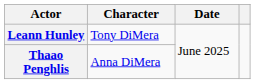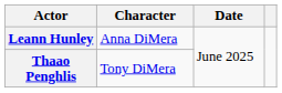Leann Hunley | Character: Tony DiMera -> Anna DiMera
Thaao Penghlis | Character: Anna DiMera -> Tony DiMera
